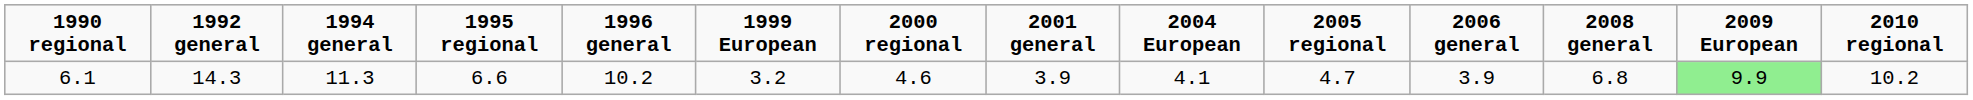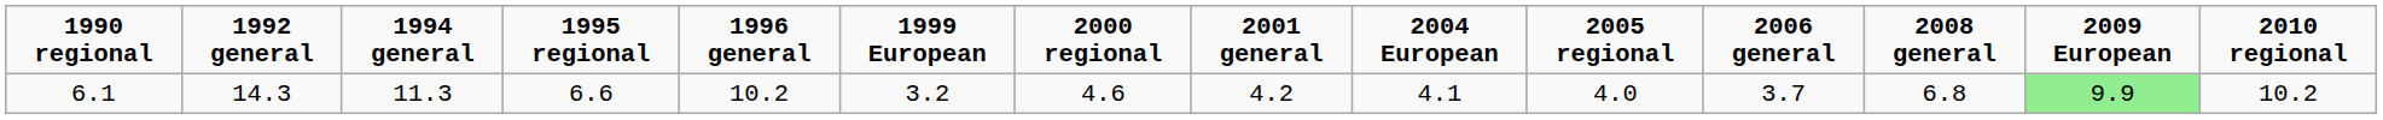6.1 | 2001 general: 3.9 -> 4.2
6.1 | 2005 regional: 4.7 -> 4.0
6.1 | 2006 general: 3.9 -> 3.7
